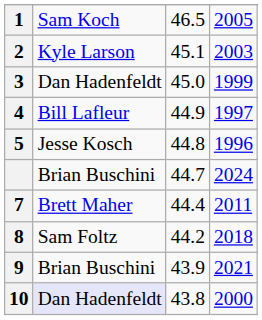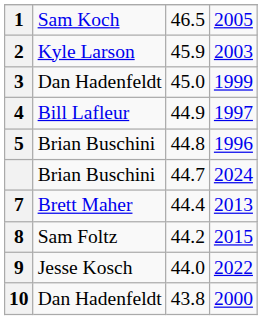2 | column 3: 45.1 -> 45.9
5 | column 2: Jesse Kosch -> Brian Buschini
7 | column 4: 2011 -> 2013
8 | column 4: 2018 -> 2015
9 | column 2: Brian Buschini -> Jesse Kosch
9 | column 3: 43.9 -> 44.0
9 | column 4: 2021 -> 2022
10 | column 2: lavender background -> no background
